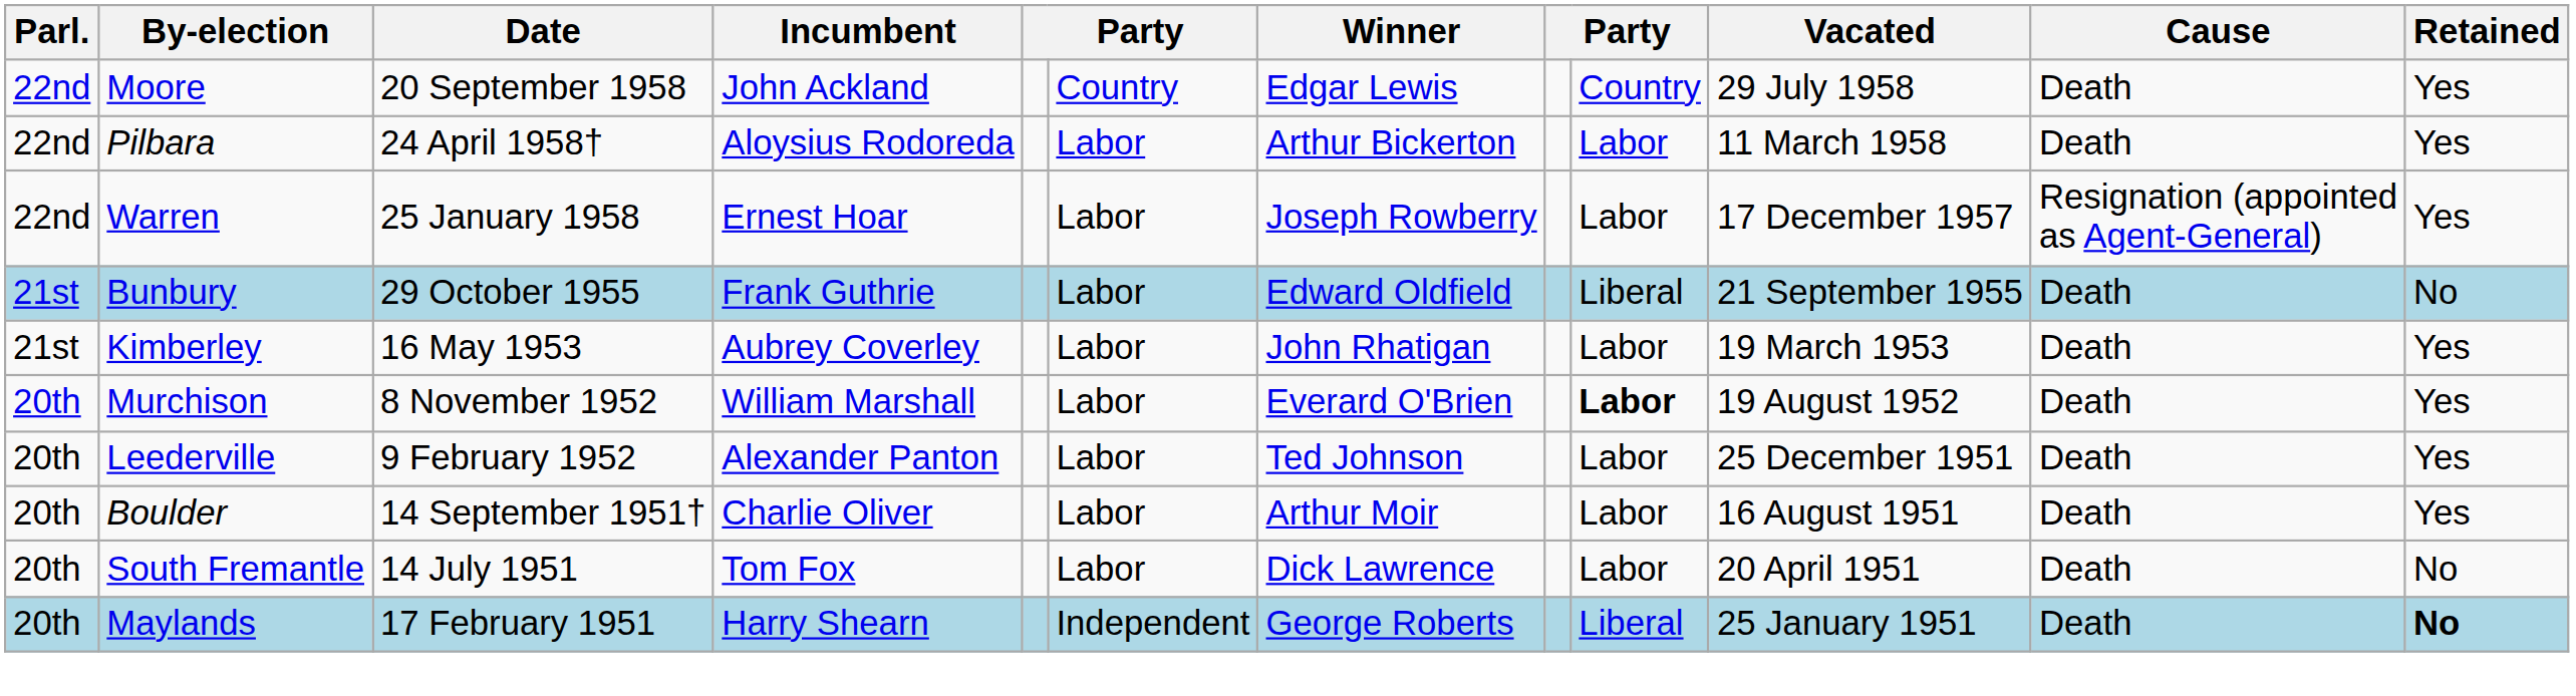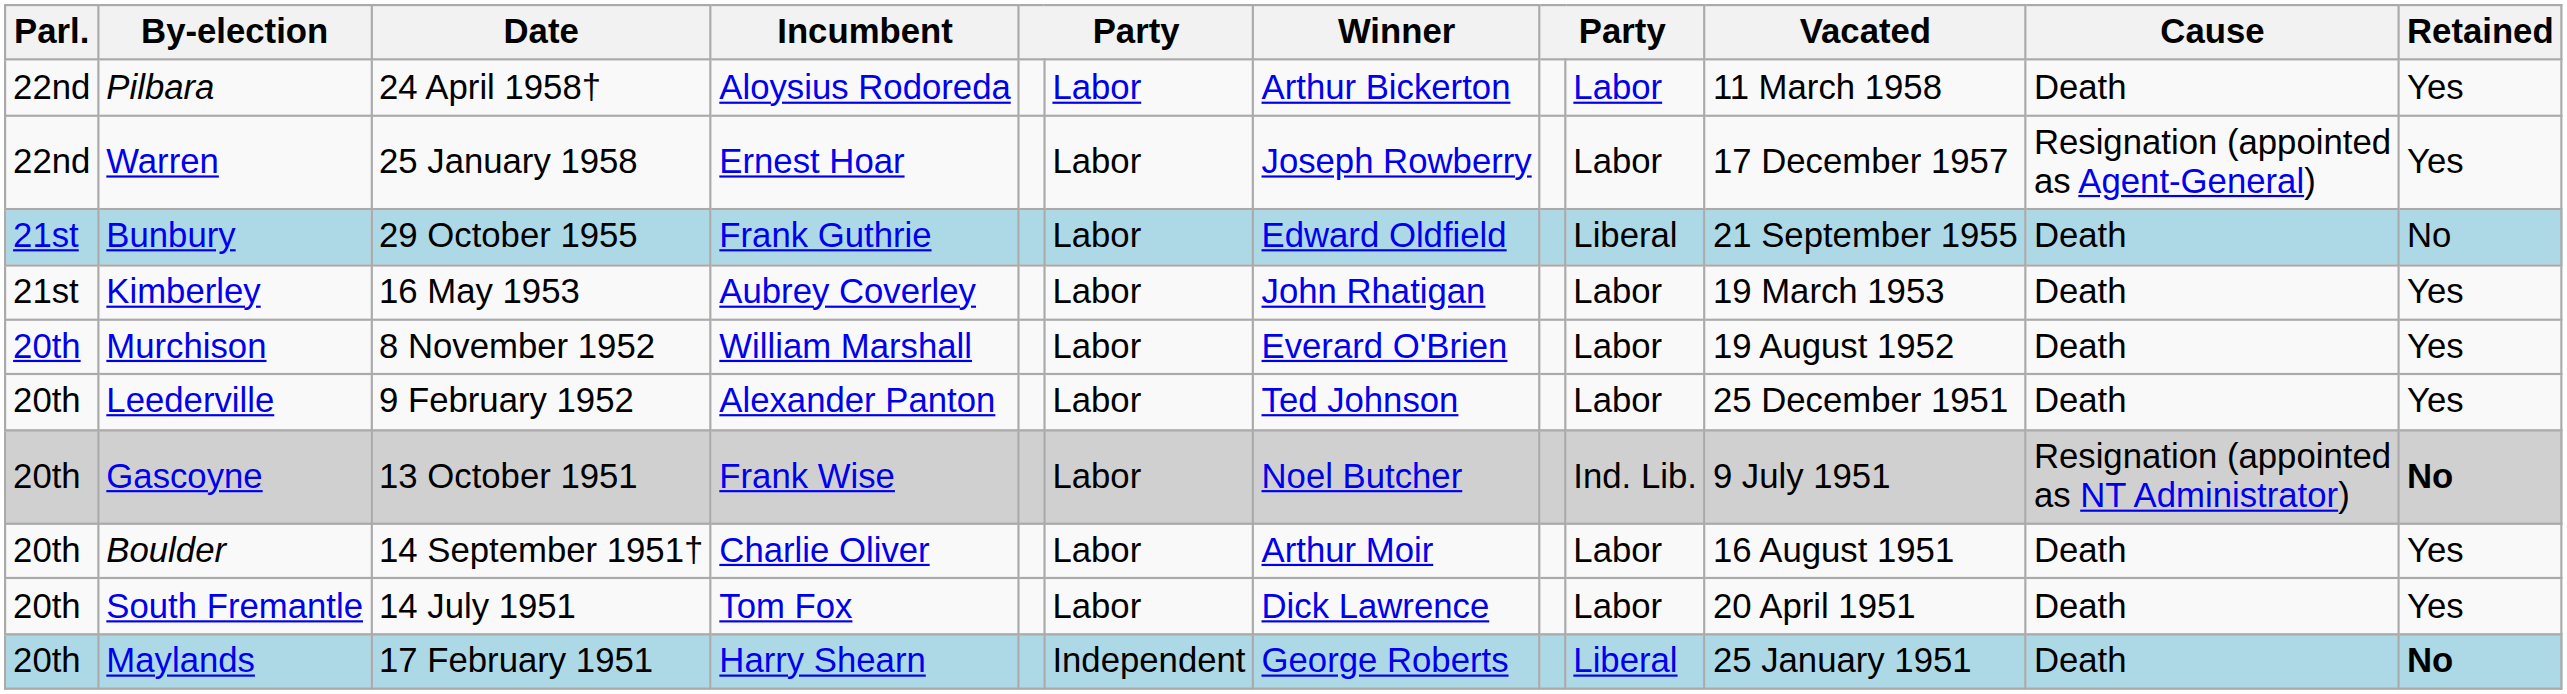- row: 22nd | Moore | 20 September 1958 | John Ackland | Country | Edgar Lewis | Country | 29 July 1958 | Death | Yes
Murchison | column 9: bold -> normal
+ row: 20th | Gascoyne | 13 October 1951 | Frank Wise | Labor | Noel Butcher | Ind. Lib. | 9 July 1951 | Resignation (appointed as NT Administrator) | No
South Fremantle | Retained: No -> Yes
